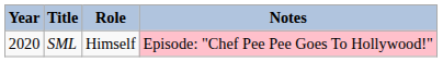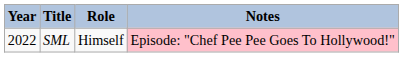SML | Year: 2020 -> 2022
